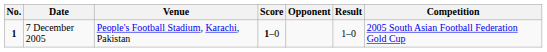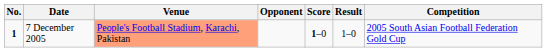columns swapped: Opponent <-> Score
7 December 2005 | Venue: no background -> lightsalmon background
